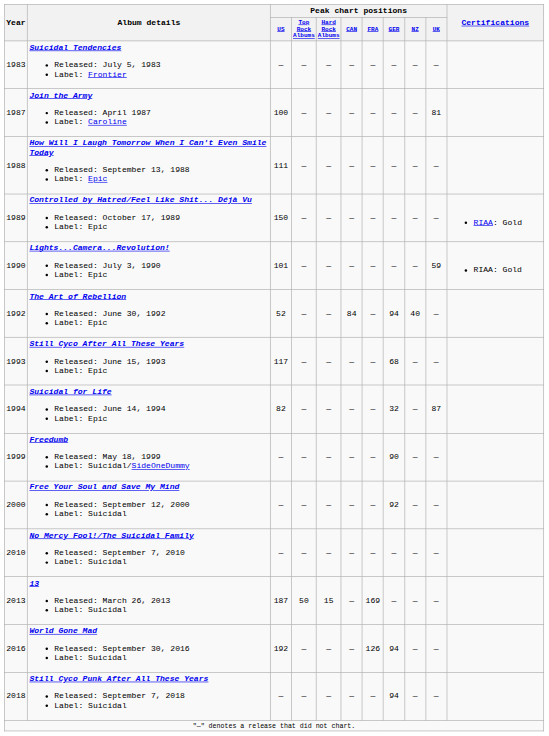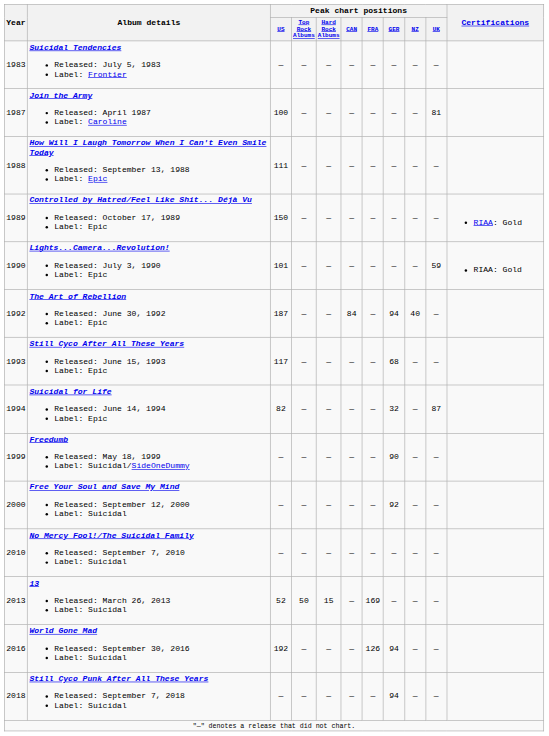The Art of Rebellion Released: June 30, 1992 Label: Epic | Peak chart positions / US: 52 -> 187
13 Released: March 26, 2013 Label: Suicidal | Peak chart positions / US: 187 -> 52
